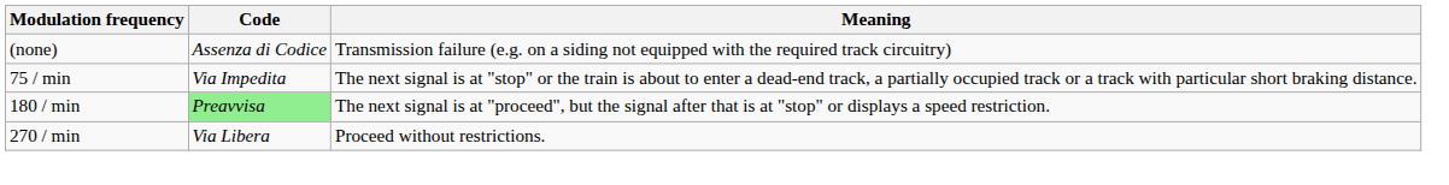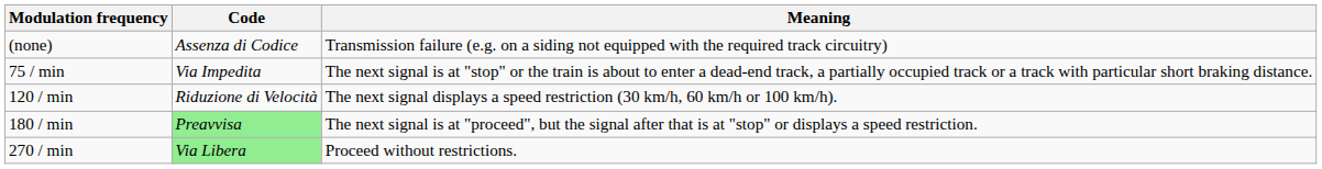+ row: 120 / min | Riduzione di Velocità | The next signal displays a speed restriction (30 km/h, 60 km/h or 100 km/h).
270 / min | Code: no background -> lightgreen background
